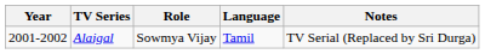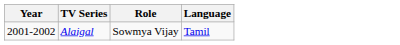- column: Notes | TV Serial (Replaced by Sri Durga)
